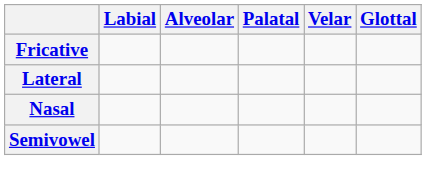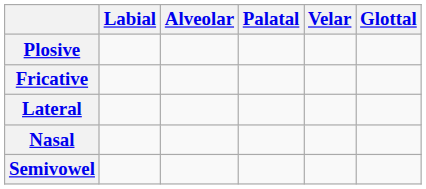+ row: Plosive
